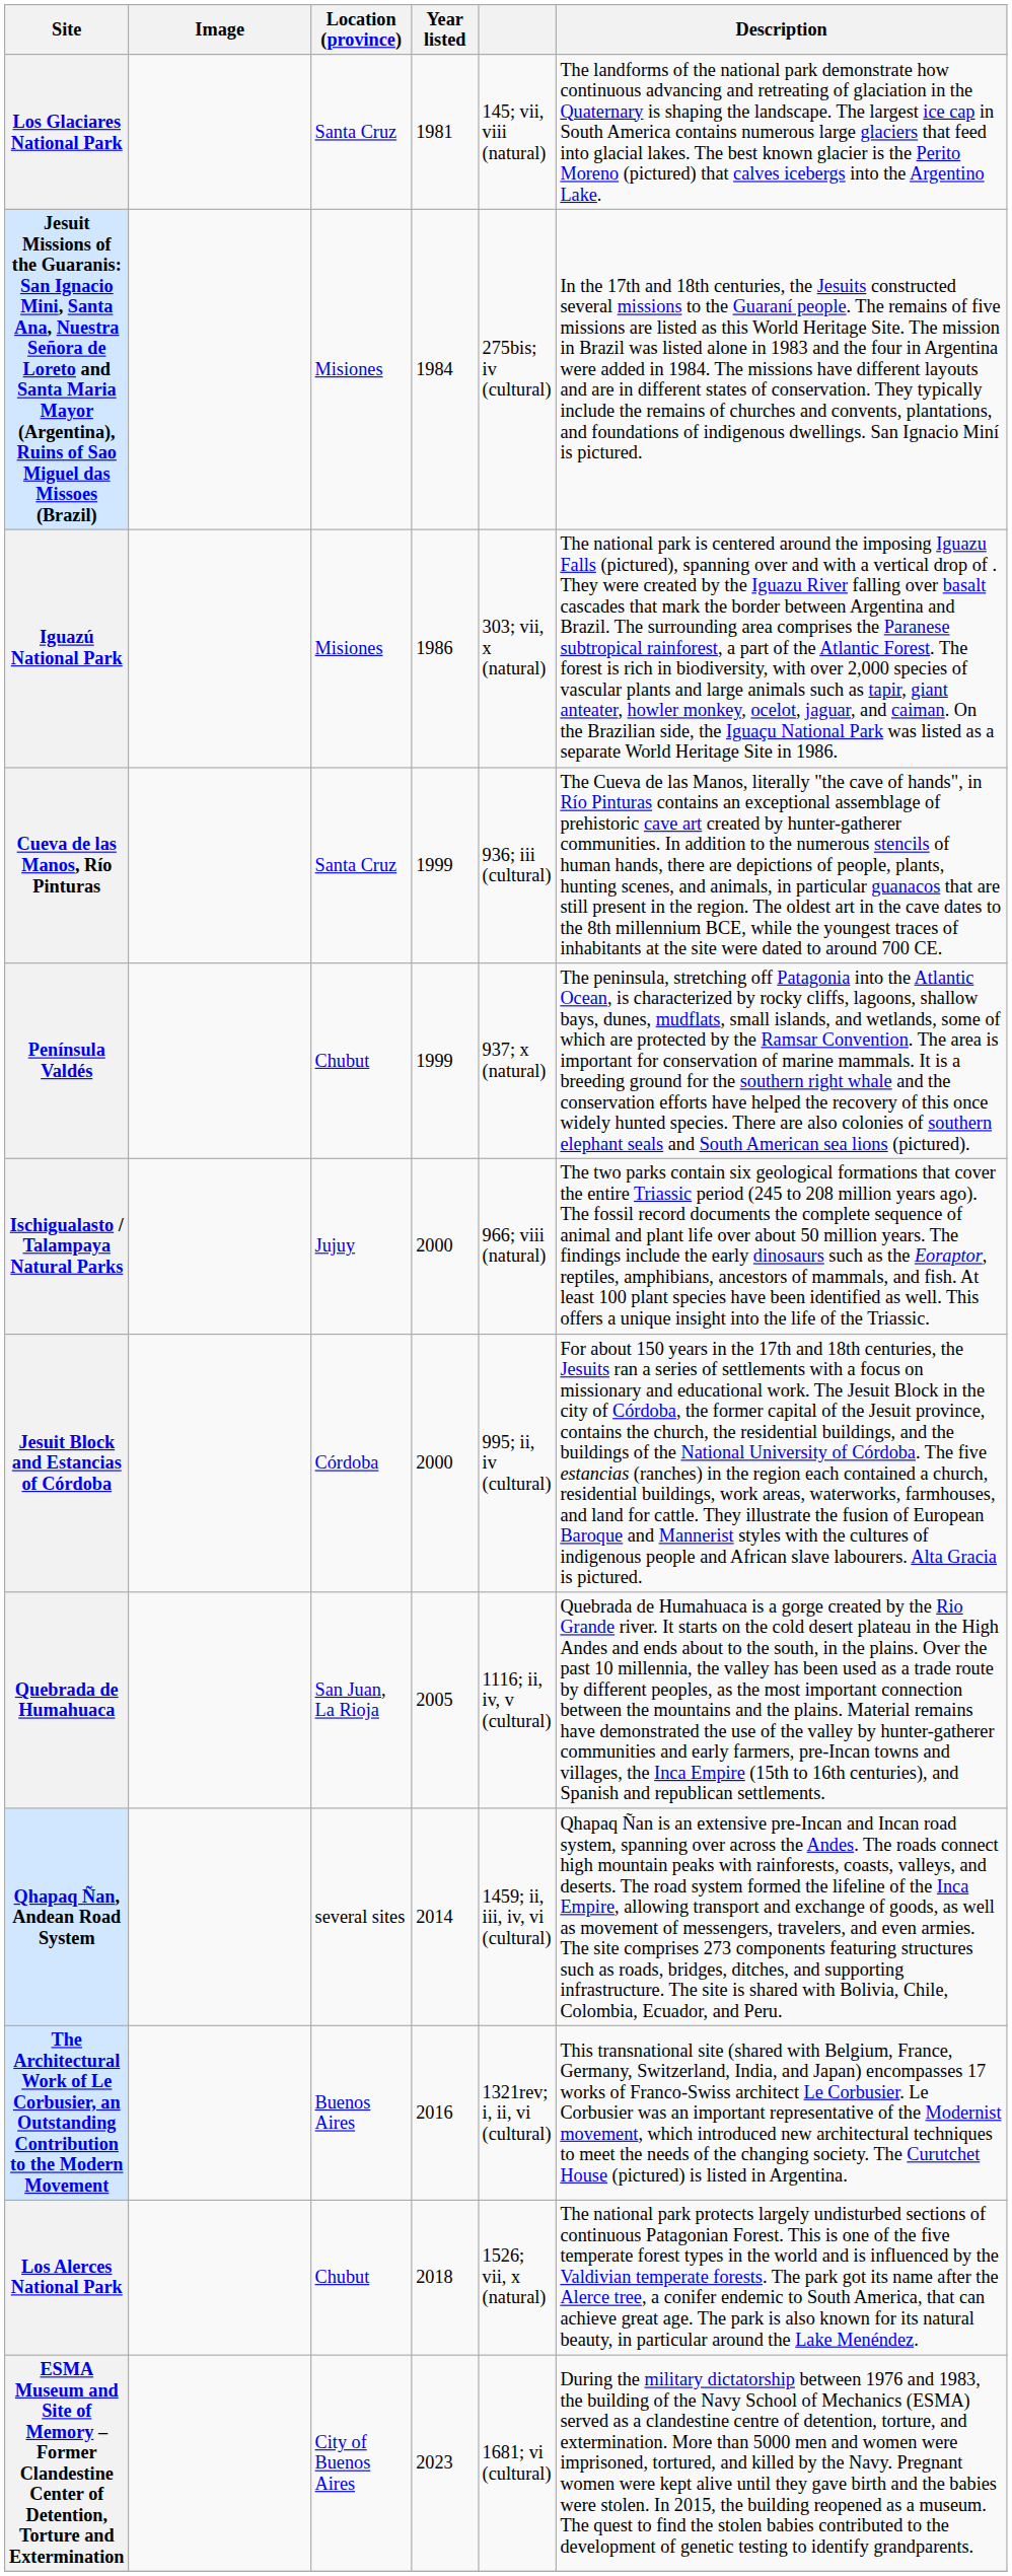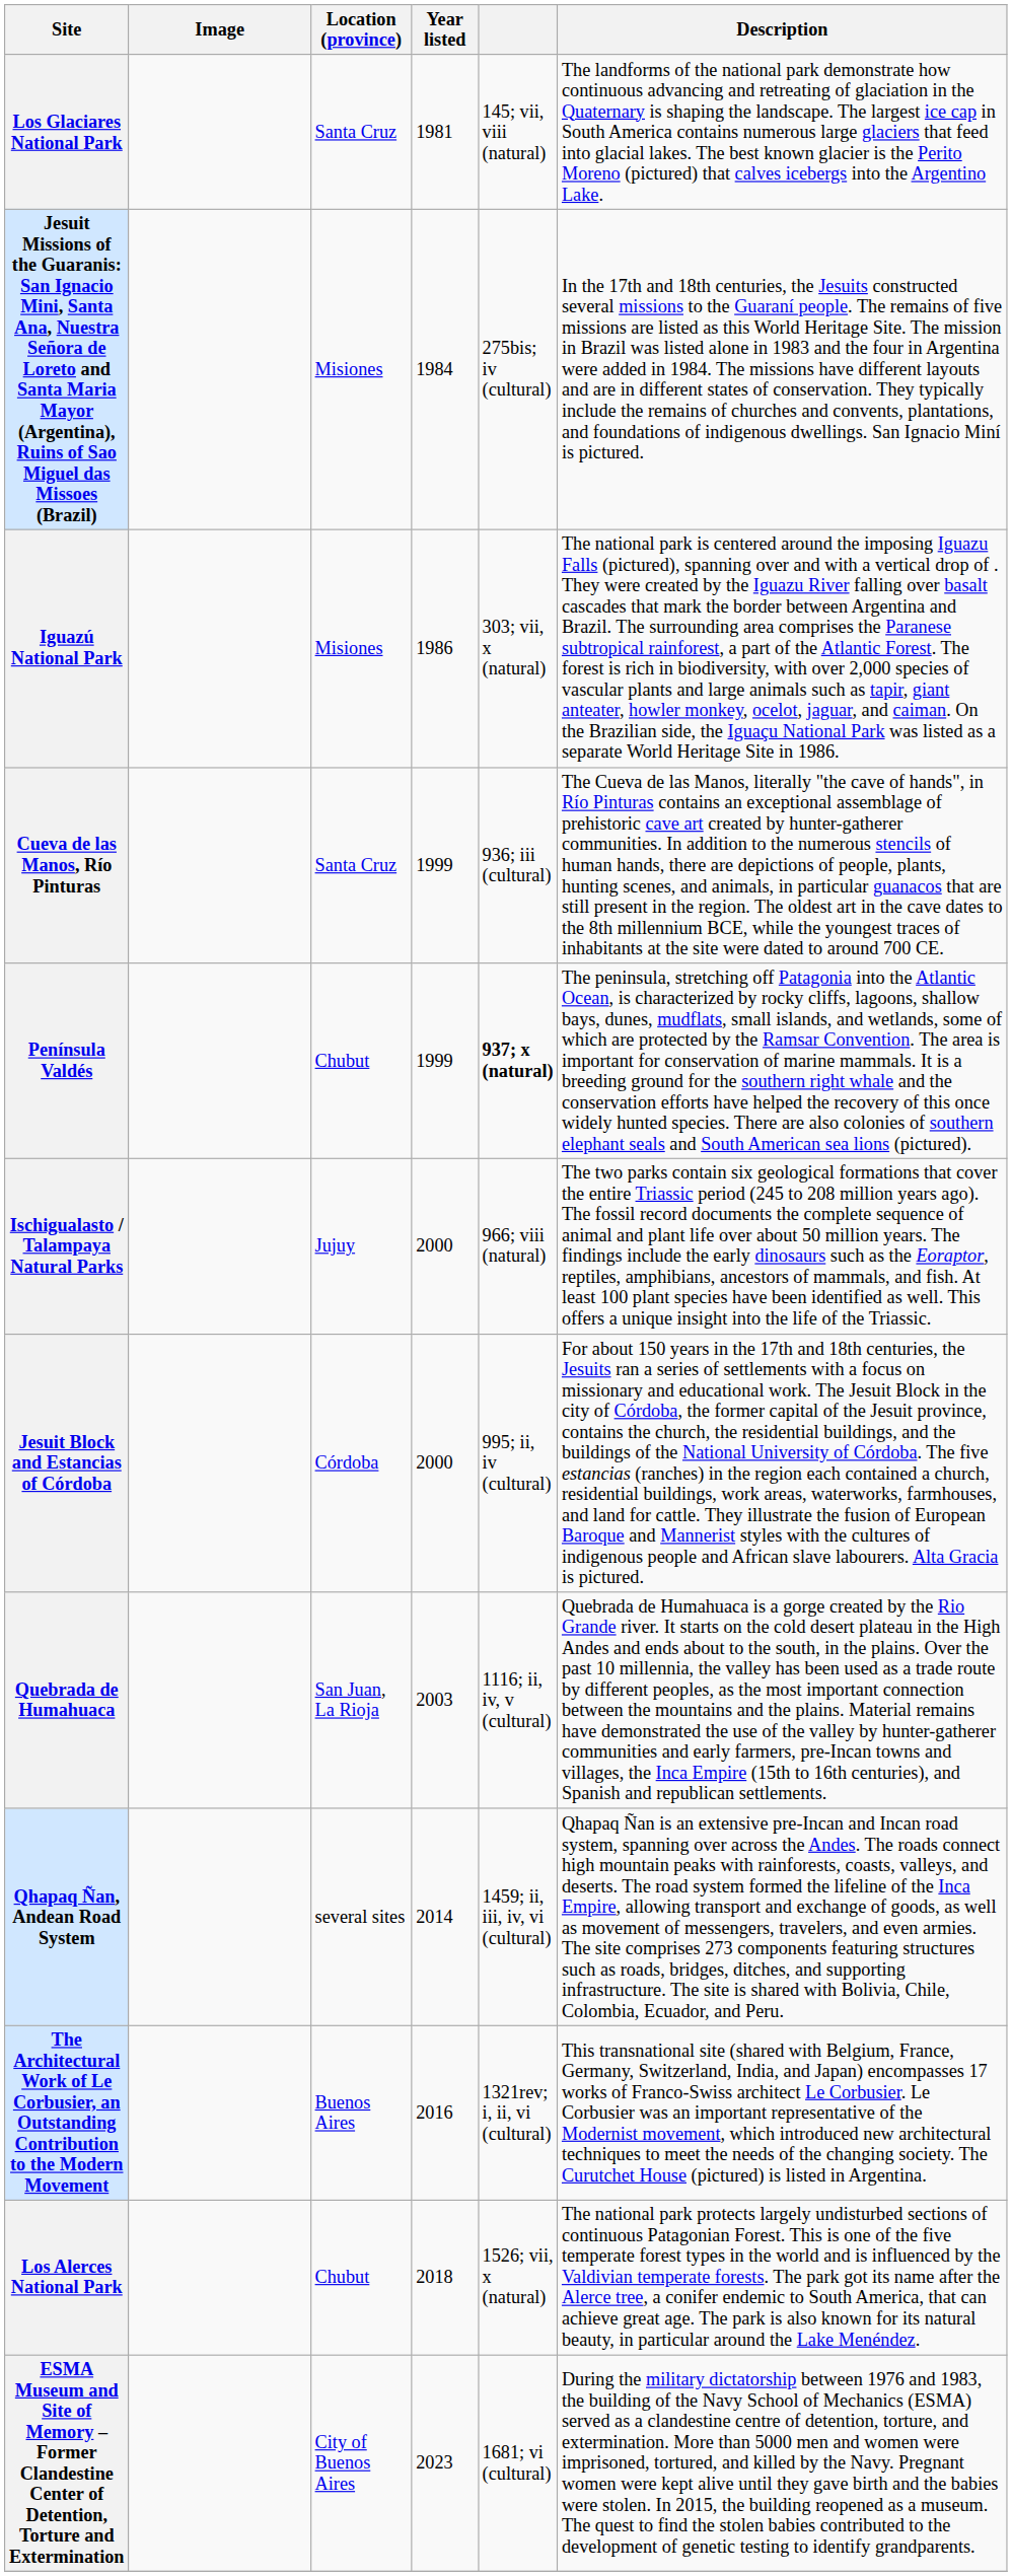Península Valdés | column 5: normal -> bold
Quebrada de Humahuaca | Year listed: 2005 -> 2003
